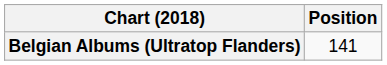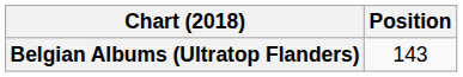Belgian Albums (Ultratop Flanders) | Position: 141 -> 143
